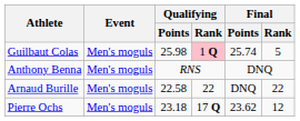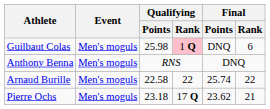Guilbaut Colas | Final / Points: 25.74 -> DNQ
Guilbaut Colas | Final / Rank: 5 -> 6
Arnaud Burille | Final / Points: DNQ -> 25.74
Pierre Ochs | Final / Rank: 12 -> 21
